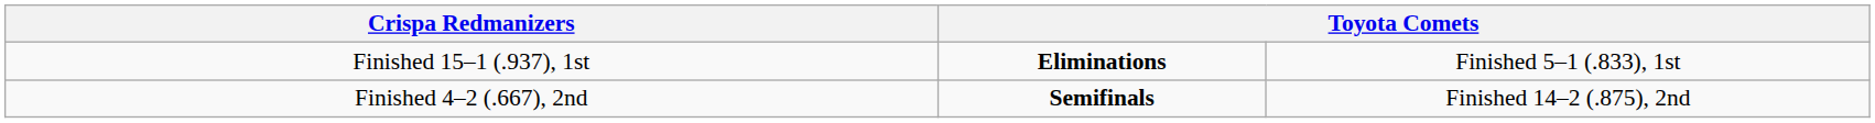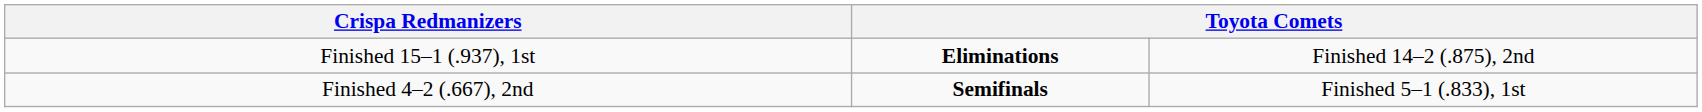Finished 15–1 (.937), 1st | column 4: Finished 5–1 (.833), 1st -> Finished 14–2 (.875), 2nd
Finished 4–2 (.667), 2nd | column 4: Finished 14–2 (.875), 2nd -> Finished 5–1 (.833), 1st
